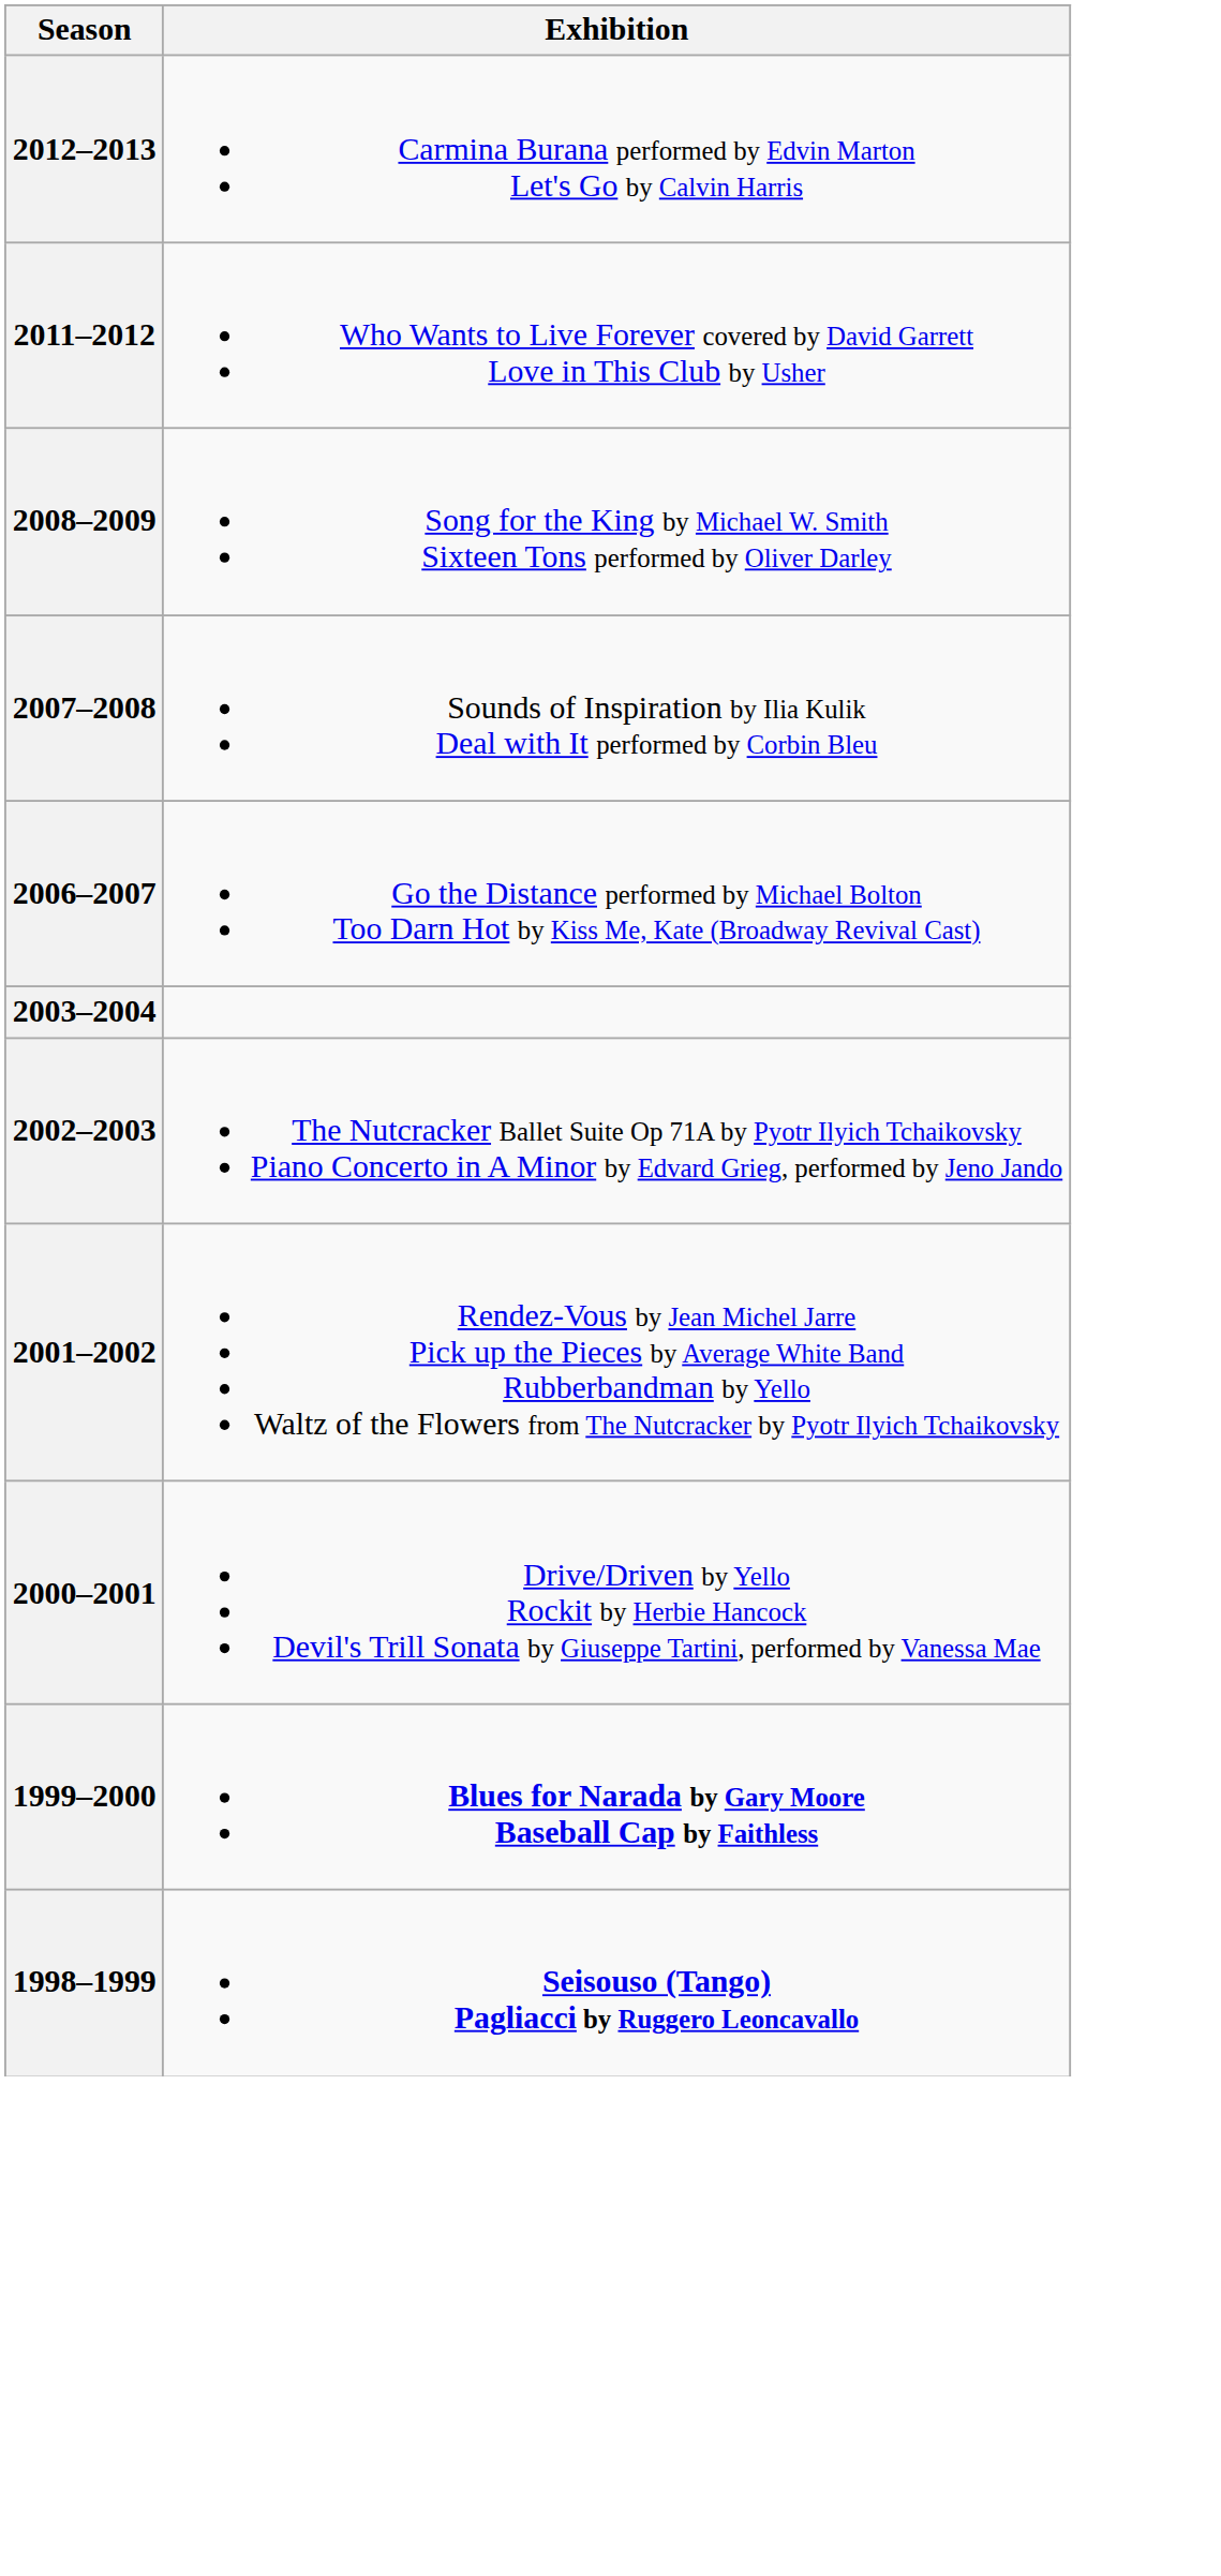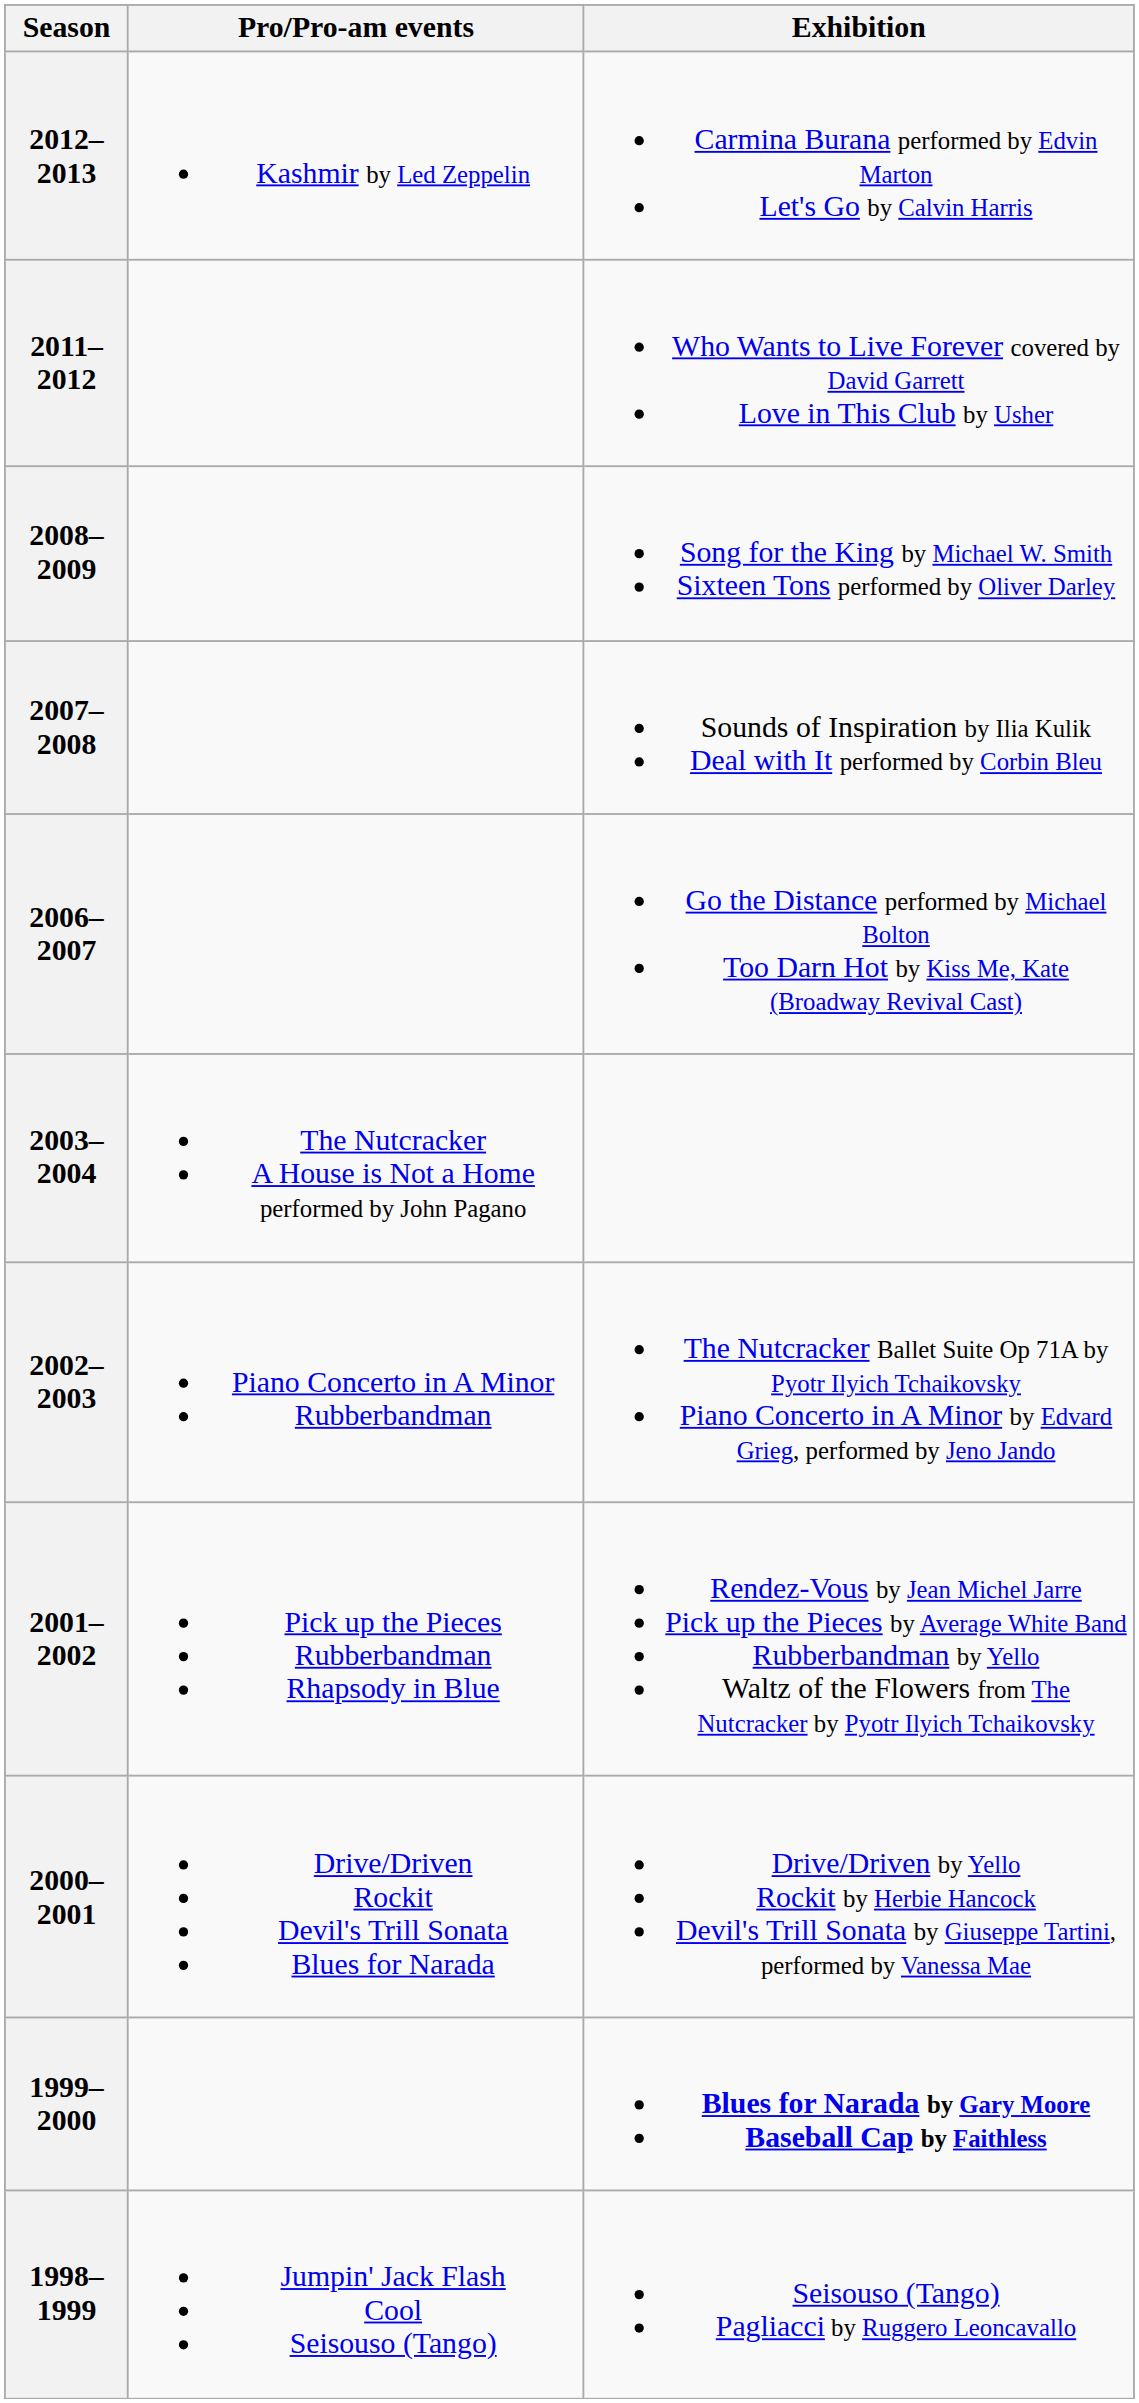+ column: Pro/Pro-am events | Kashmir by Led Zeppelin | The Nutcracker A House is Not a Home performed by John Pagano | Piano Concerto in A Minor Rubberbandman | Pick up the Pieces Rubberbandman Rhapsody in Blue | Drive/Driven Rockit Devil's Trill Sonata Blues for Narada | Jumpin' Jack Flash Cool Seisouso (Tango)
1998–1999 | Exhibition: bold -> normal
